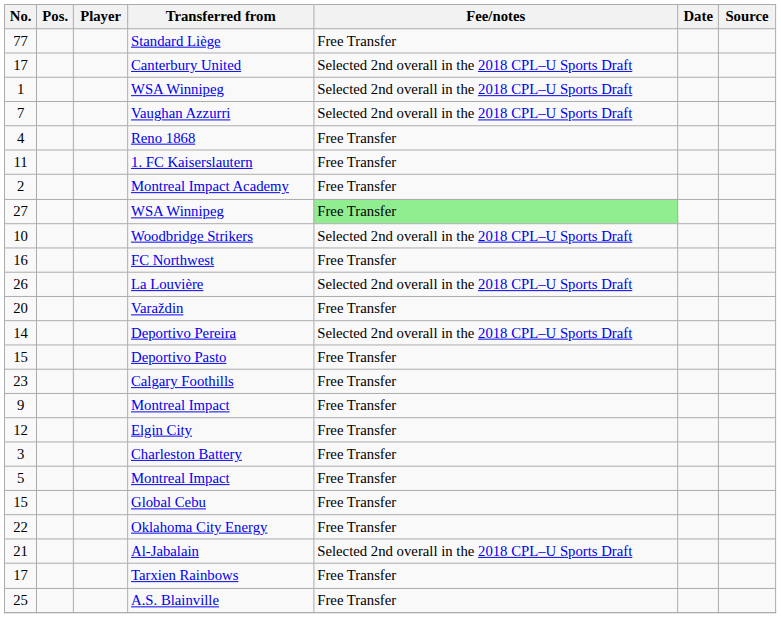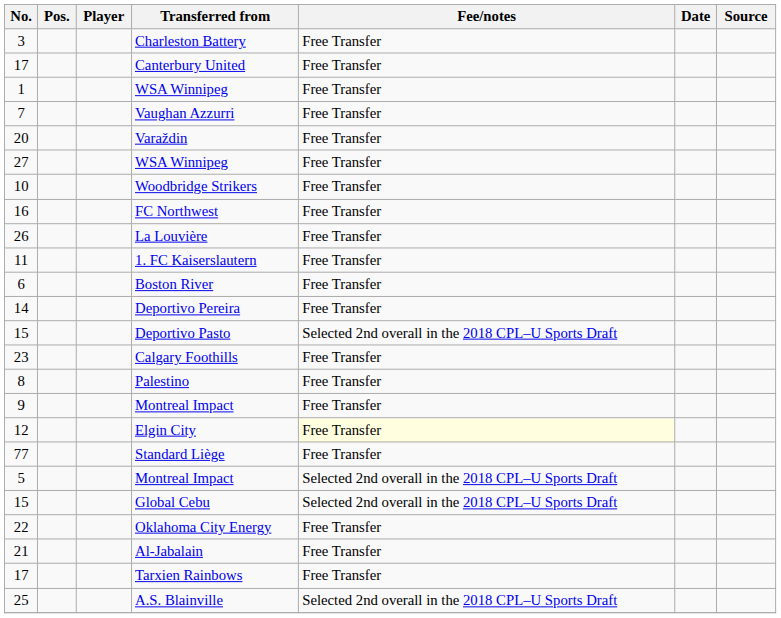rows swapped: Charleston Battery <-> Standard Liège
Canterbury United | Fee/notes: Selected 2nd overall in the 2018 CPL–U Sports Draft -> Free Transfer
1 / WSA Winnipeg | Fee/notes: Selected 2nd overall in the 2018 CPL–U Sports Draft -> Free Transfer
Vaughan Azzurri | Fee/notes: Selected 2nd overall in the 2018 CPL–U Sports Draft -> Free Transfer
- row: 4 | Reno 1868 | Free Transfer
rows swapped: 1. FC Kaiserslautern <-> Varaždin
- row: 2 | Montreal Impact Academy | Free Transfer
27 / WSA Winnipeg | Fee/notes: lightgreen background -> no background
Woodbridge Strikers | Fee/notes: Selected 2nd overall in the 2018 CPL–U Sports Draft -> Free Transfer
La Louvière | Fee/notes: Selected 2nd overall in the 2018 CPL–U Sports Draft -> Free Transfer
+ row: 6 | Boston River | Free Transfer
Deportivo Pereira | Fee/notes: Selected 2nd overall in the 2018 CPL–U Sports Draft -> Free Transfer
Deportivo Pasto | Fee/notes: Free Transfer -> Selected 2nd overall in the 2018 CPL–U Sports Draft
+ row: 8 | Palestino | Free Transfer
Elgin City | Fee/notes: no background -> lightyellow background
5 / Montreal Impact | Fee/notes: Free Transfer -> Selected 2nd overall in the 2018 CPL–U Sports Draft
Global Cebu | Fee/notes: Free Transfer -> Selected 2nd overall in the 2018 CPL–U Sports Draft
Al-Jabalain | Fee/notes: Selected 2nd overall in the 2018 CPL–U Sports Draft -> Free Transfer
A.S. Blainville | Fee/notes: Free Transfer -> Selected 2nd overall in the 2018 CPL–U Sports Draft
